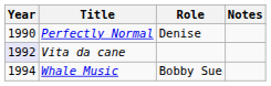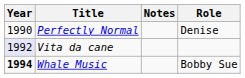columns swapped: Role <-> Notes
Whale Music | Year: normal -> bold
